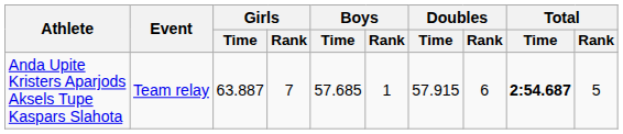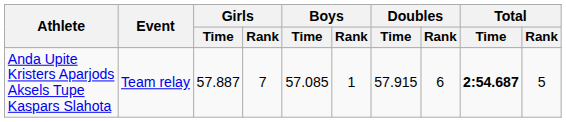Anda Upite Kristers Aparjods Aksels Tupe Kaspars Slahota | Girls / Time: 63.887 -> 57.887
Anda Upite Kristers Aparjods Aksels Tupe Kaspars Slahota | Boys / Time: 57.685 -> 57.085
